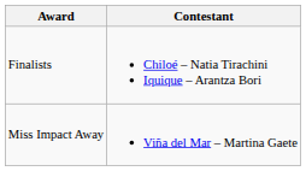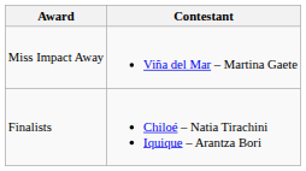rows swapped: Miss Impact Away <-> Finalists
